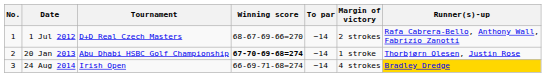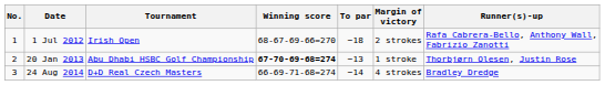1 Jul 2012 | Tournament: D+D Real Czech Masters -> Irish Open
1 Jul 2012 | To par: −14 -> −18
20 Jan 2013 | To par: −14 -> −13
24 Aug 2014 | Tournament: Irish Open -> D+D Real Czech Masters
24 Aug 2014 | Runner(s)-up: gold background -> no background
